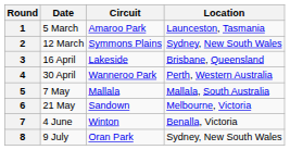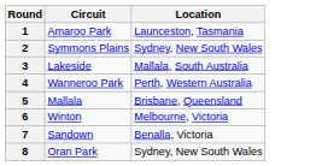- column: Date | 5 March | 12 March | 16 April | 30 April | 7 May | 21 May | 4 June | 9 July
3 | Location: Brisbane, Queensland -> Mallala, South Australia
5 | Location: Mallala, South Australia -> Brisbane, Queensland
6 | Circuit: Sandown -> Winton
7 | Circuit: Winton -> Sandown
